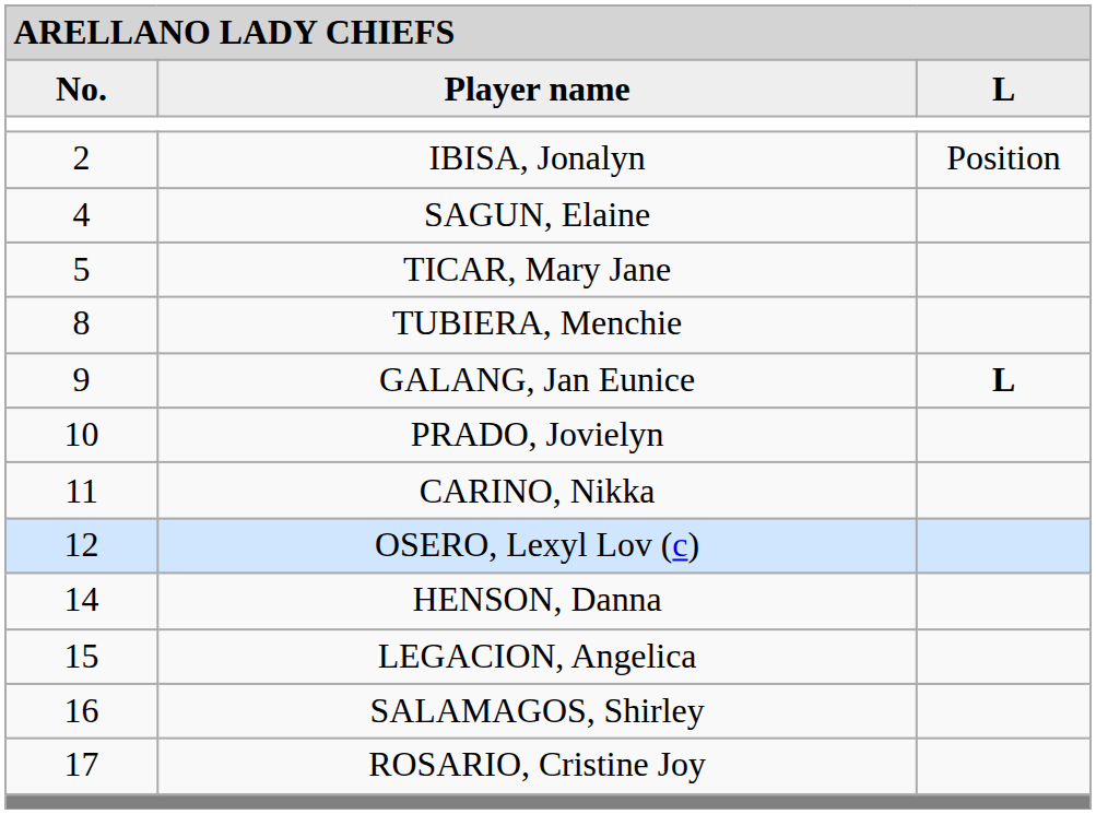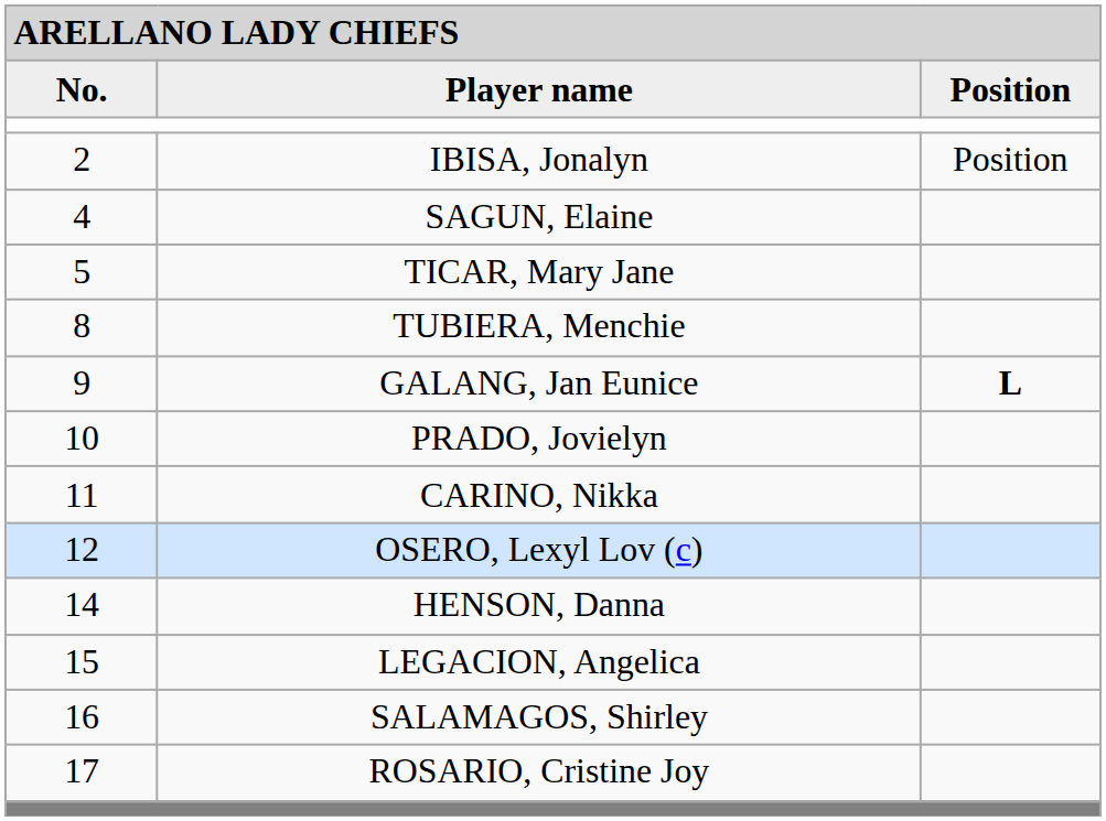Player name | column 3: L -> Position
